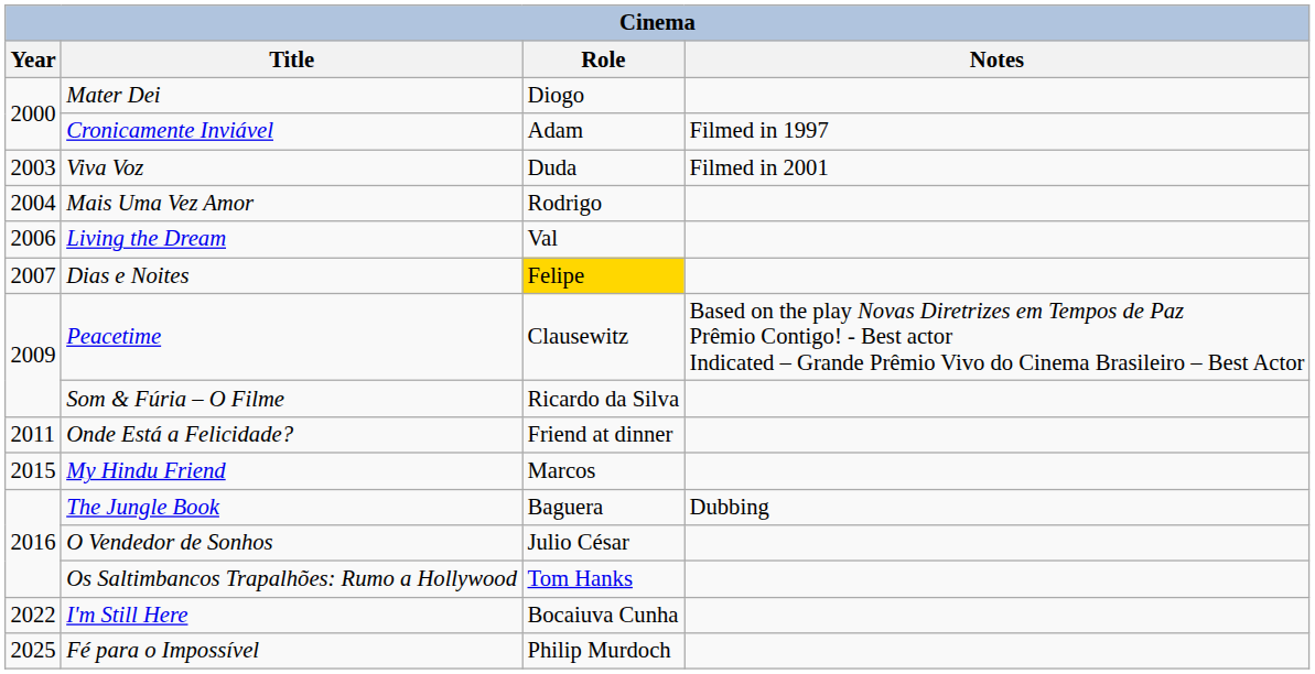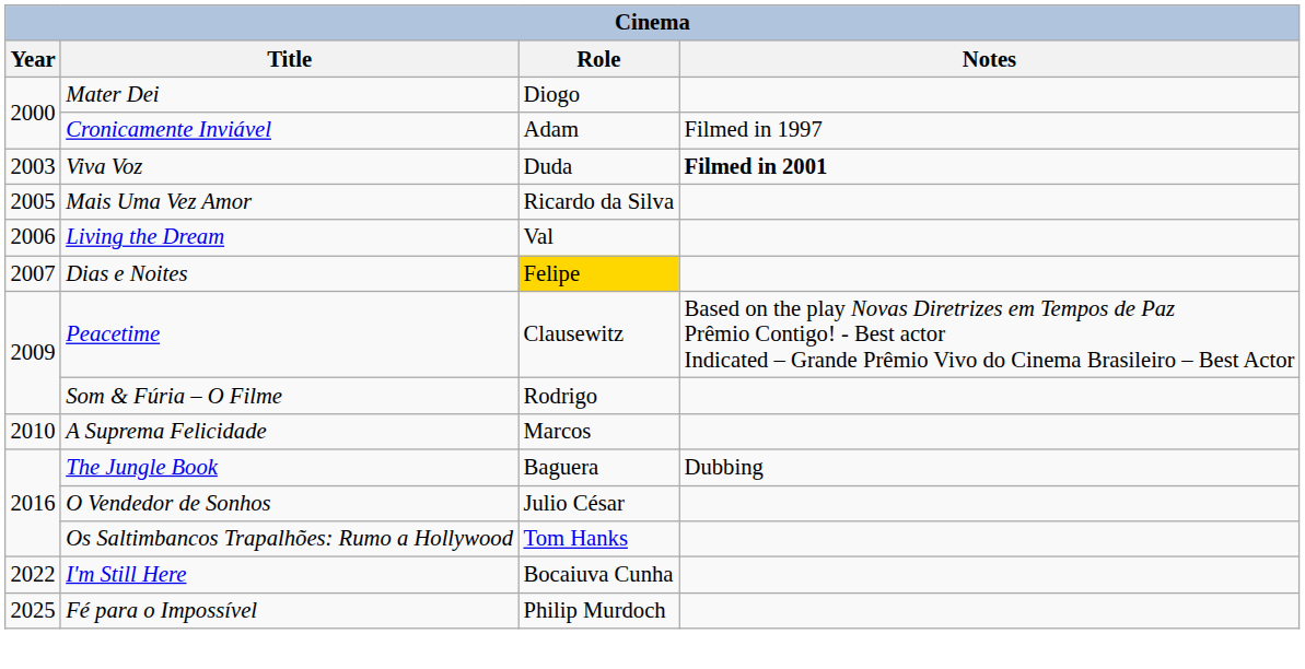Viva Voz | Notes: normal -> bold
Mais Uma Vez Amor | Year: 2004 -> 2005
Mais Uma Vez Amor | Role: Rodrigo -> Ricardo da Silva
Som & Fúria – O Filme | Role: Ricardo da Silva -> Rodrigo
+ row: 2010 | A Suprema Felicidade | Marcos
- row: 2011 | Onde Está a Felicidade? | Friend at dinner
- row: 2015 | My Hindu Friend | Marcos
